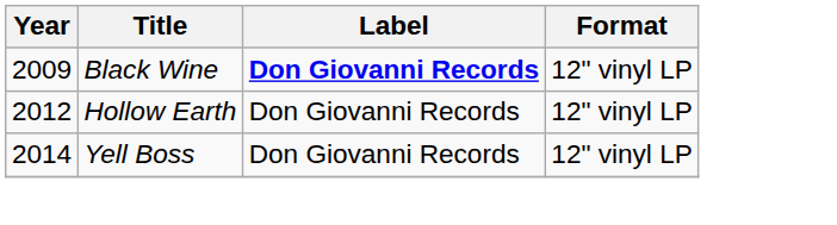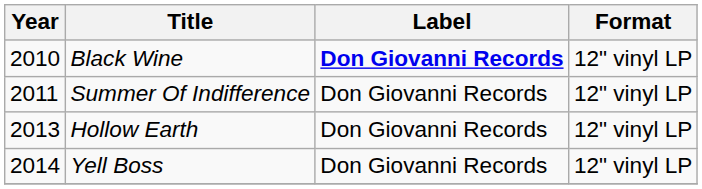Black Wine | Year: 2009 -> 2010
+ row: 2011 | Summer Of Indifference | Don Giovanni Records | 12" vinyl LP
Hollow Earth | Year: 2012 -> 2013
